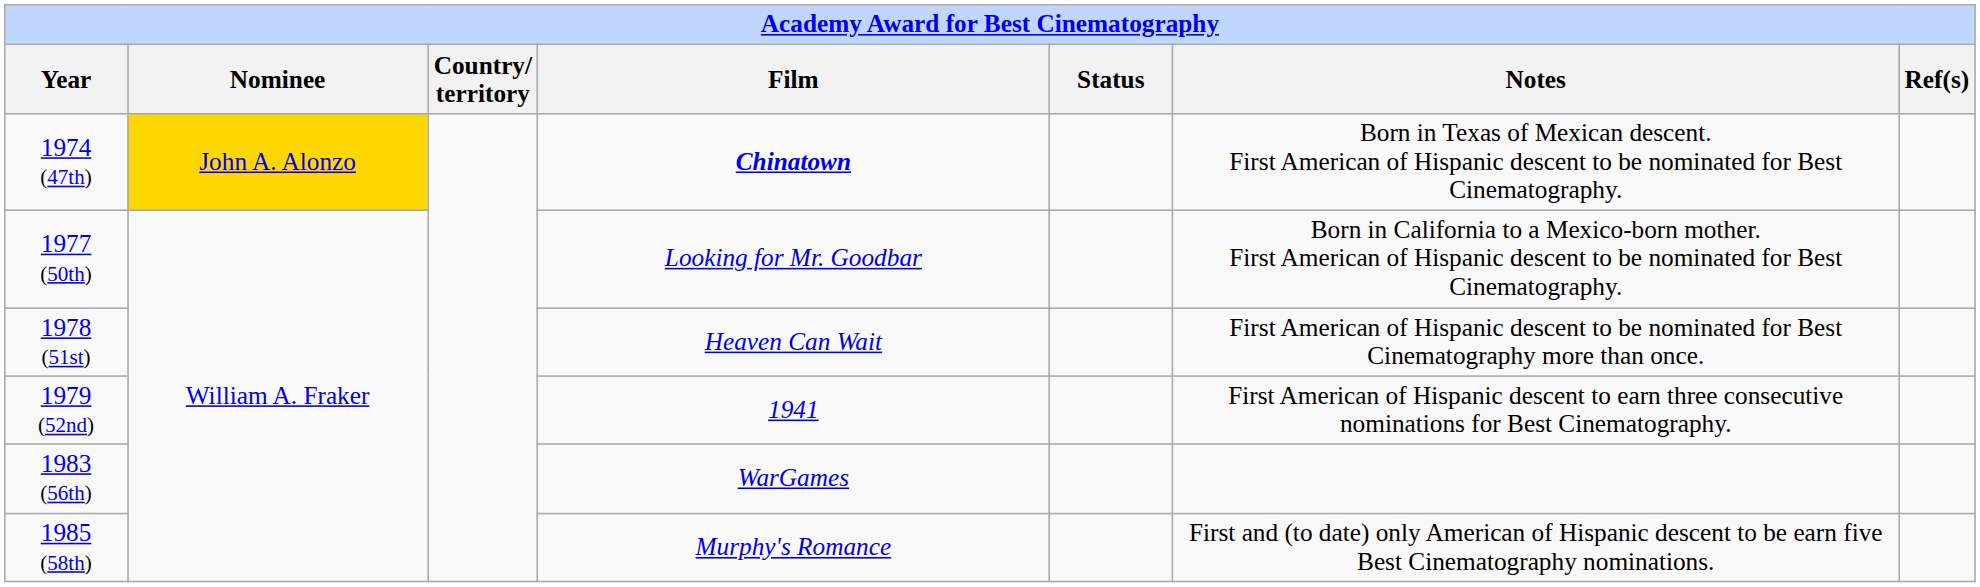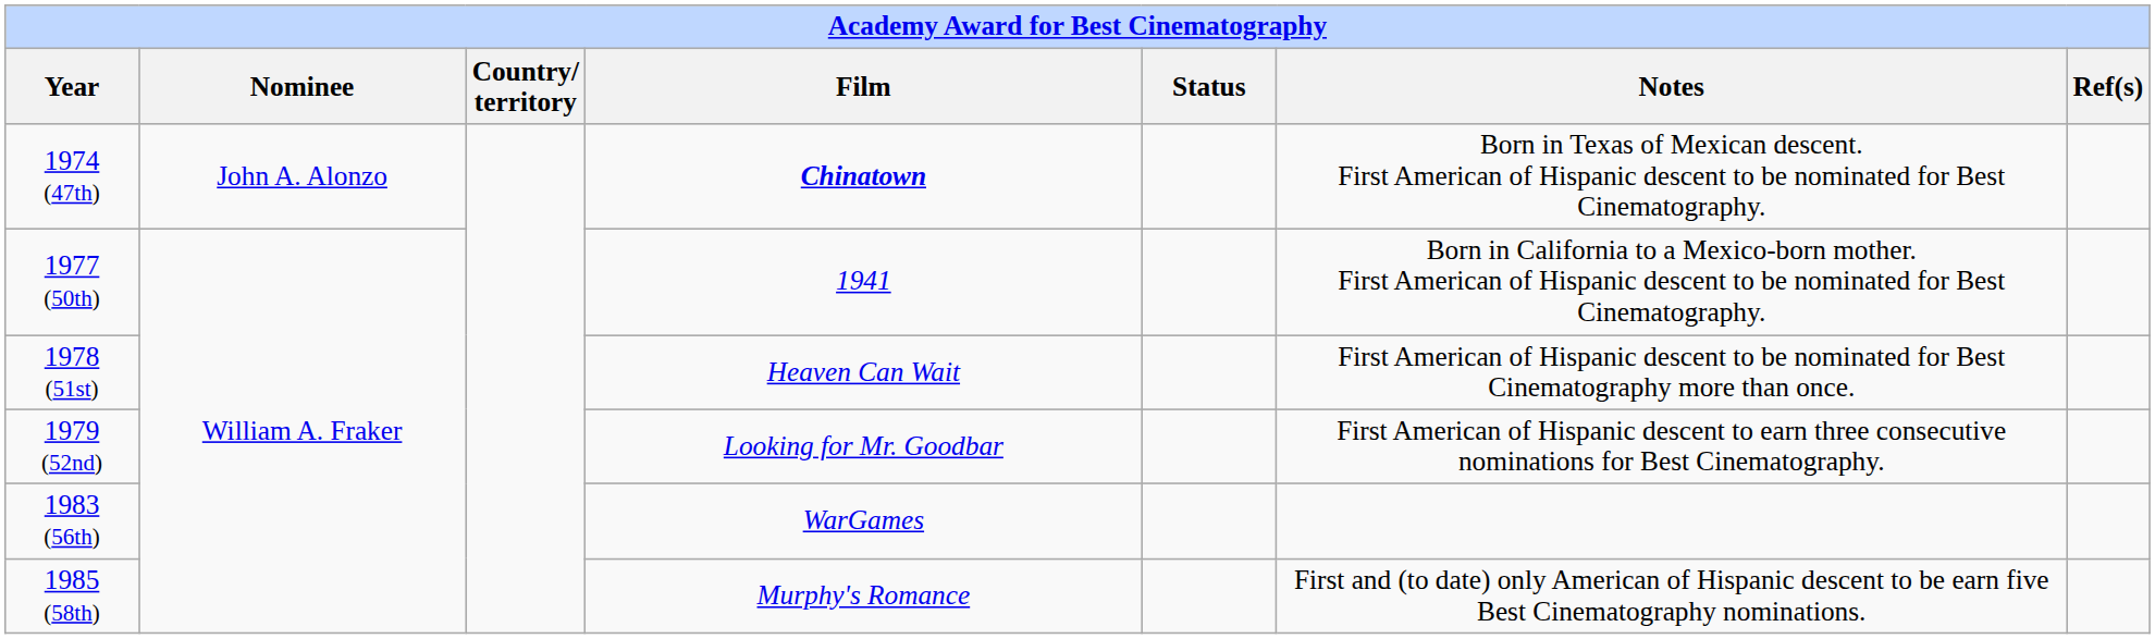1974 (47th) | Nominee: gold background -> no background
1977 (50th) | Film: Looking for Mr. Goodbar -> 1941
1979 (52nd) | Film: 1941 -> Looking for Mr. Goodbar
